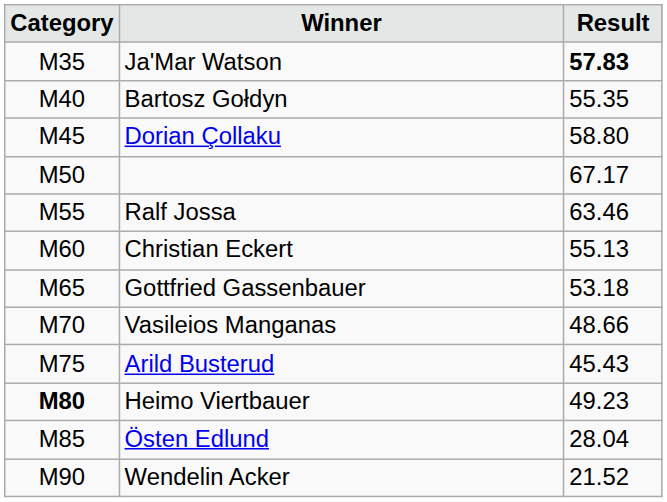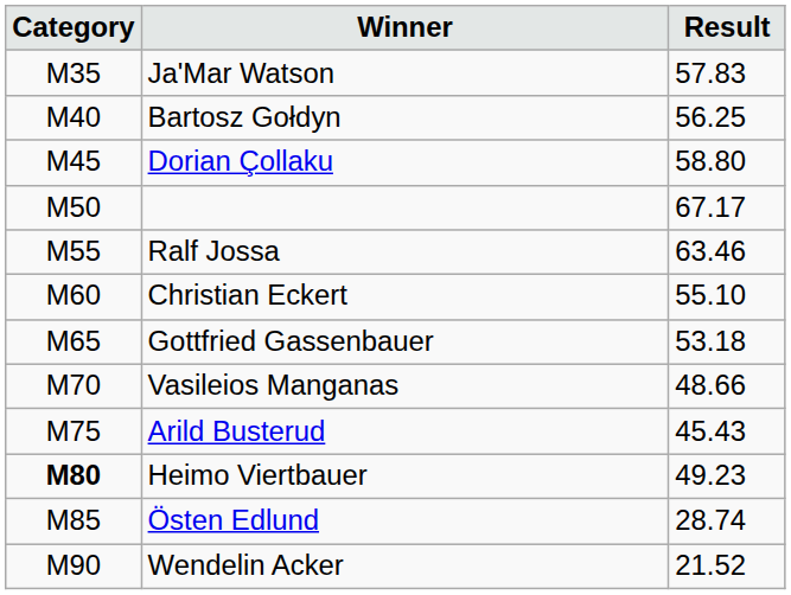Ja'Mar Watson | Result: bold -> normal
Bartosz Gołdyn | Result: 55.35 -> 56.25
Christian Eckert | Result: 55.13 -> 55.10
Östen Edlund | Result: 28.04 -> 28.74
